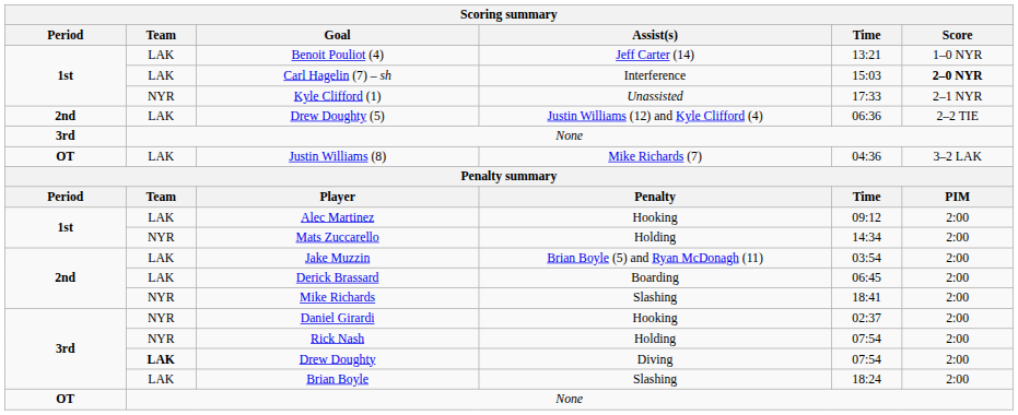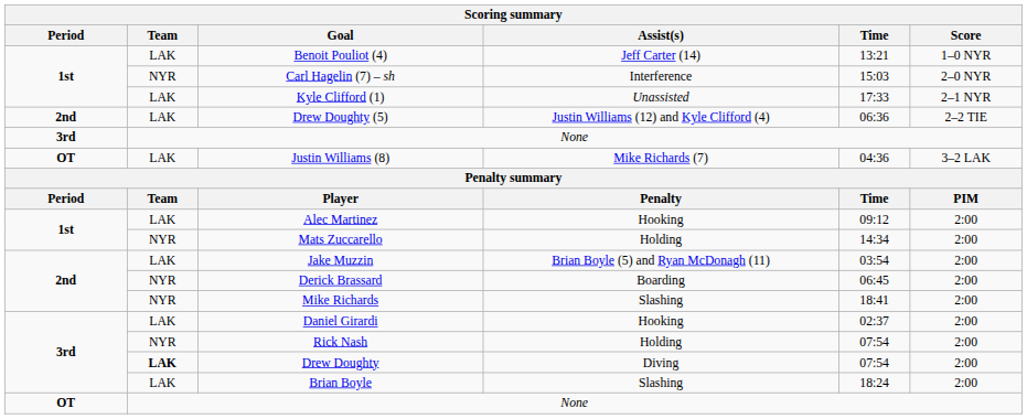Carl Hagelin (7) – sh | Team: LAK -> NYR
Carl Hagelin (7) – sh | Score: bold -> normal
Kyle Clifford (1) | Team: NYR -> LAK
Derick Brassard | Team: LAK -> NYR
Daniel Girardi | Team: NYR -> LAK
